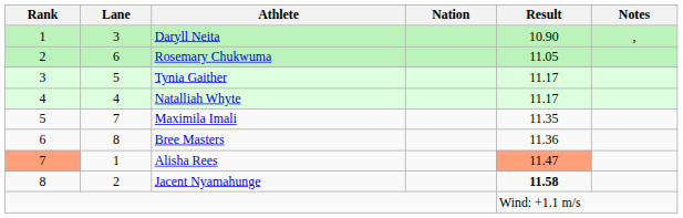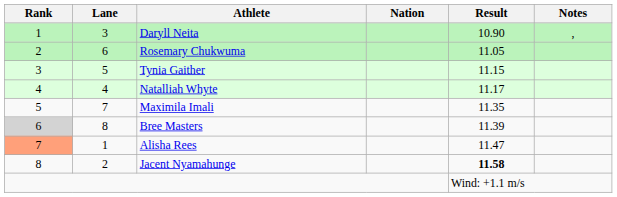Tynia Gaither | Result: 11.17 -> 11.15
Bree Masters | Rank: no background -> lightgrey background
Bree Masters | Result: 11.36 -> 11.39
Alisha Rees | Result: lightsalmon background -> no background
